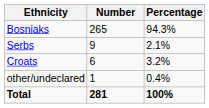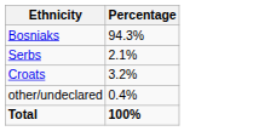- column: Number | 265 | 9 | 6 | 1 | 281
